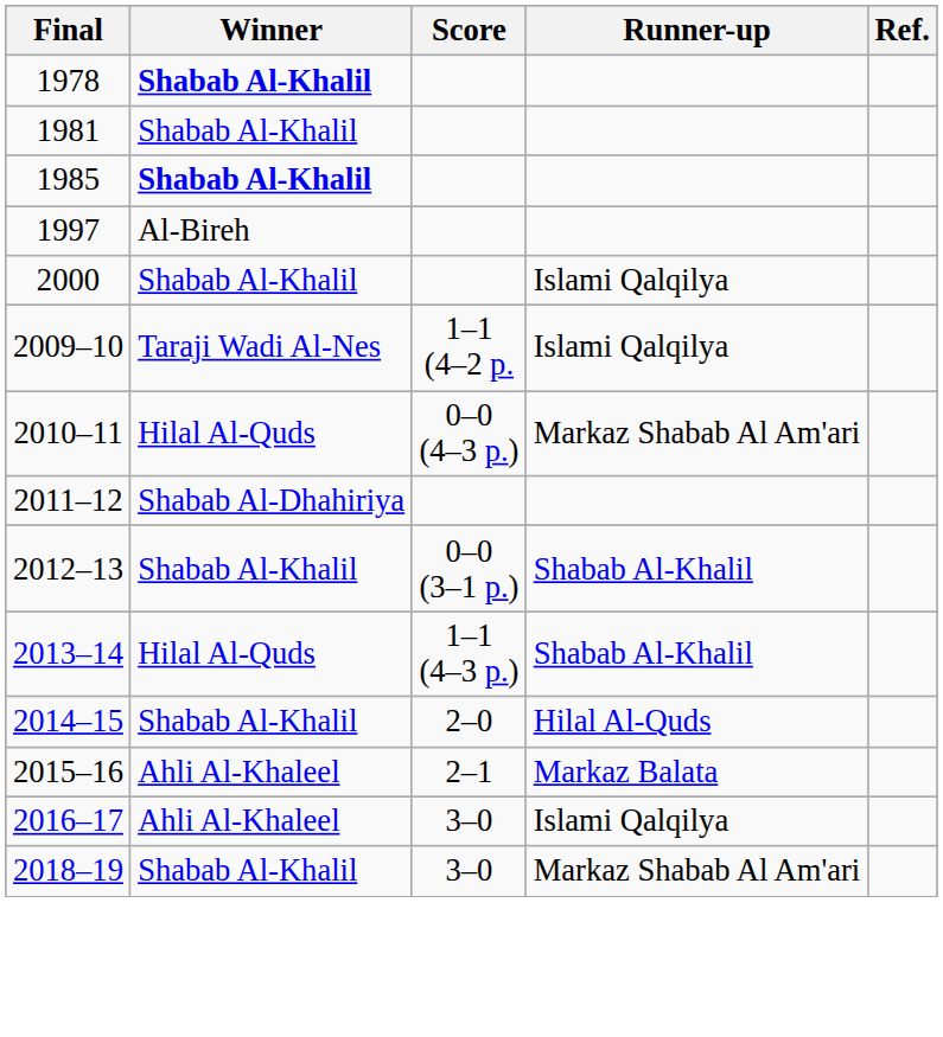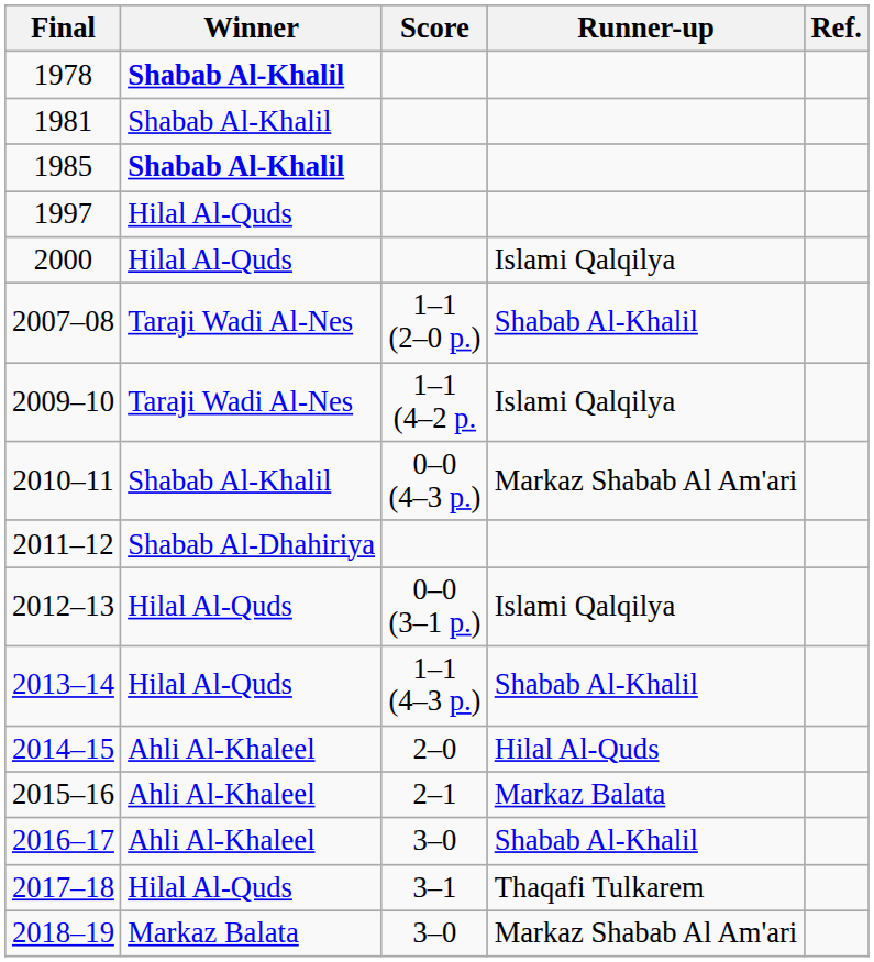1997 | Winner: Al-Bireh -> Hilal Al-Quds
2000 | Winner: Shabab Al-Khalil -> Hilal Al-Quds
+ row: 2007–08 | Taraji Wadi Al-Nes | 1–1 (2–0 p.) | Shabab Al-Khalil
2010–11 | Winner: Hilal Al-Quds -> Shabab Al-Khalil
2012–13 | Winner: Shabab Al-Khalil -> Hilal Al-Quds
2012–13 | Runner-up: Shabab Al-Khalil -> Islami Qalqilya
2014–15 | Winner: Shabab Al-Khalil -> Ahli Al-Khaleel
2016–17 | Runner-up: Islami Qalqilya -> Shabab Al-Khalil
+ row: 2017–18 | Hilal Al-Quds | 3–1 | Thaqafi Tulkarem
2018–19 | Winner: Shabab Al-Khalil -> Markaz Balata
